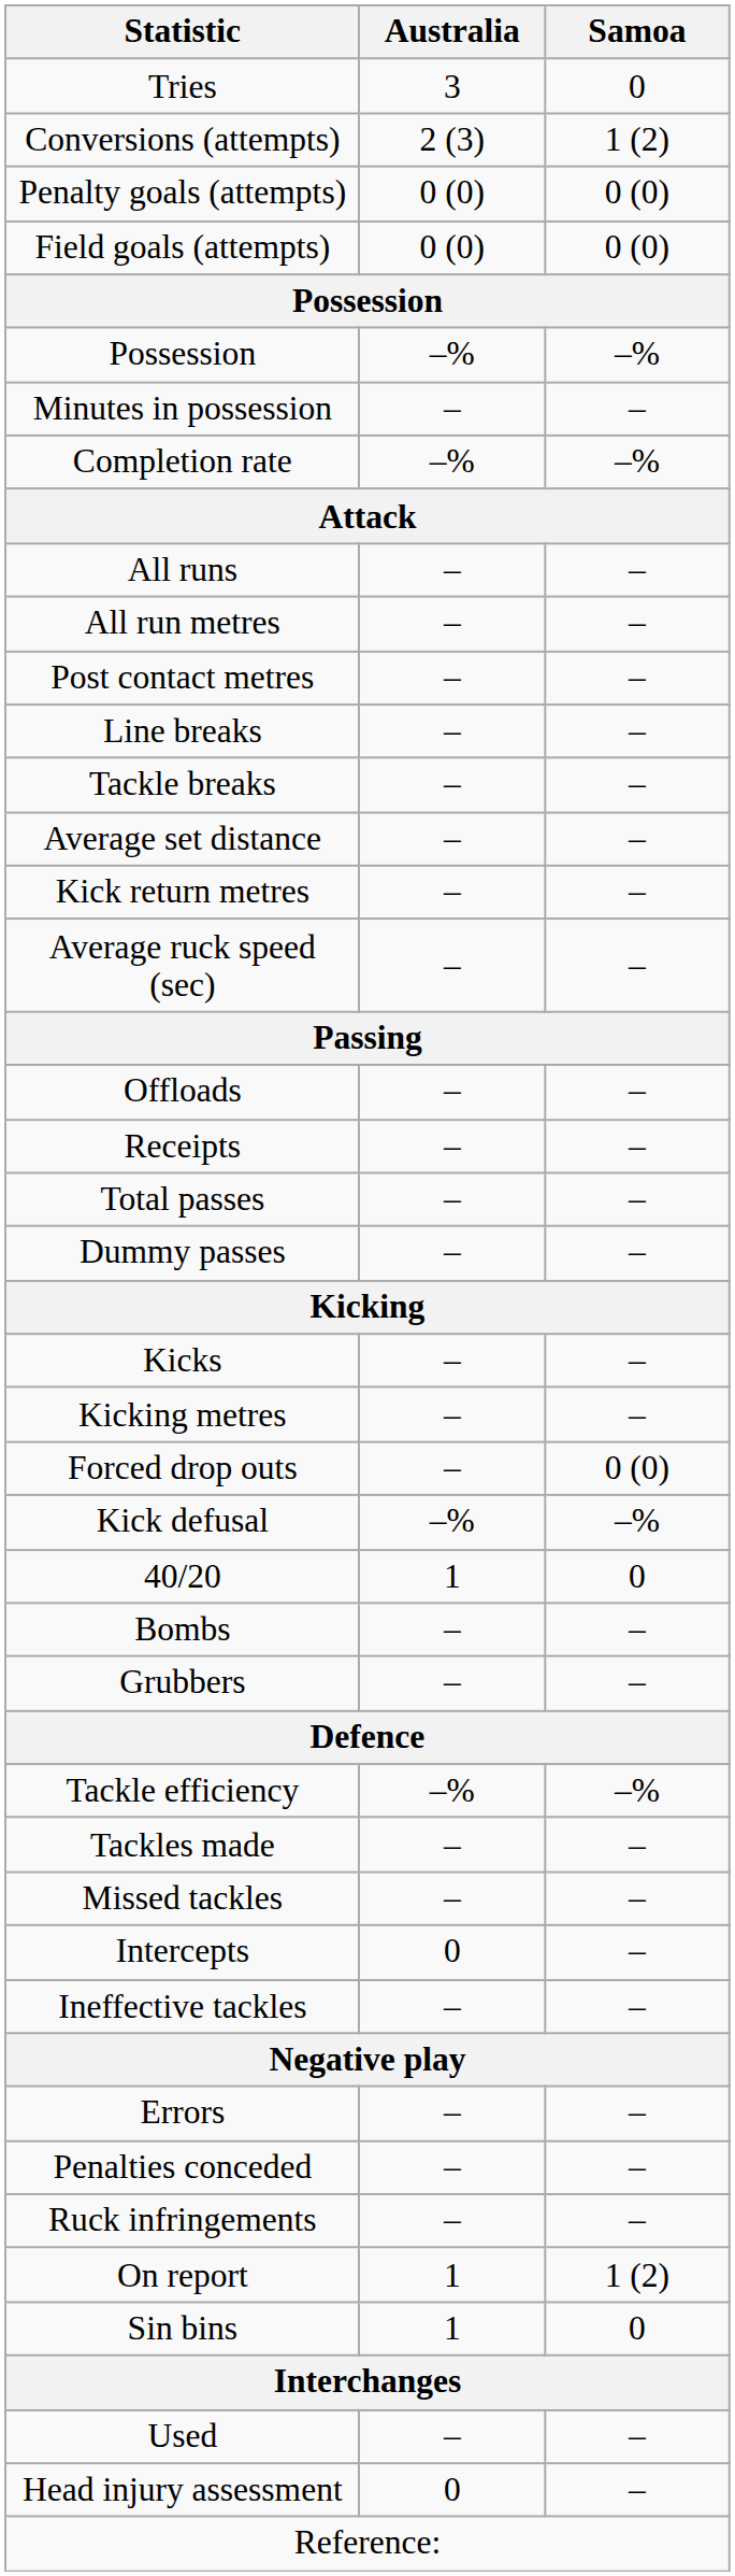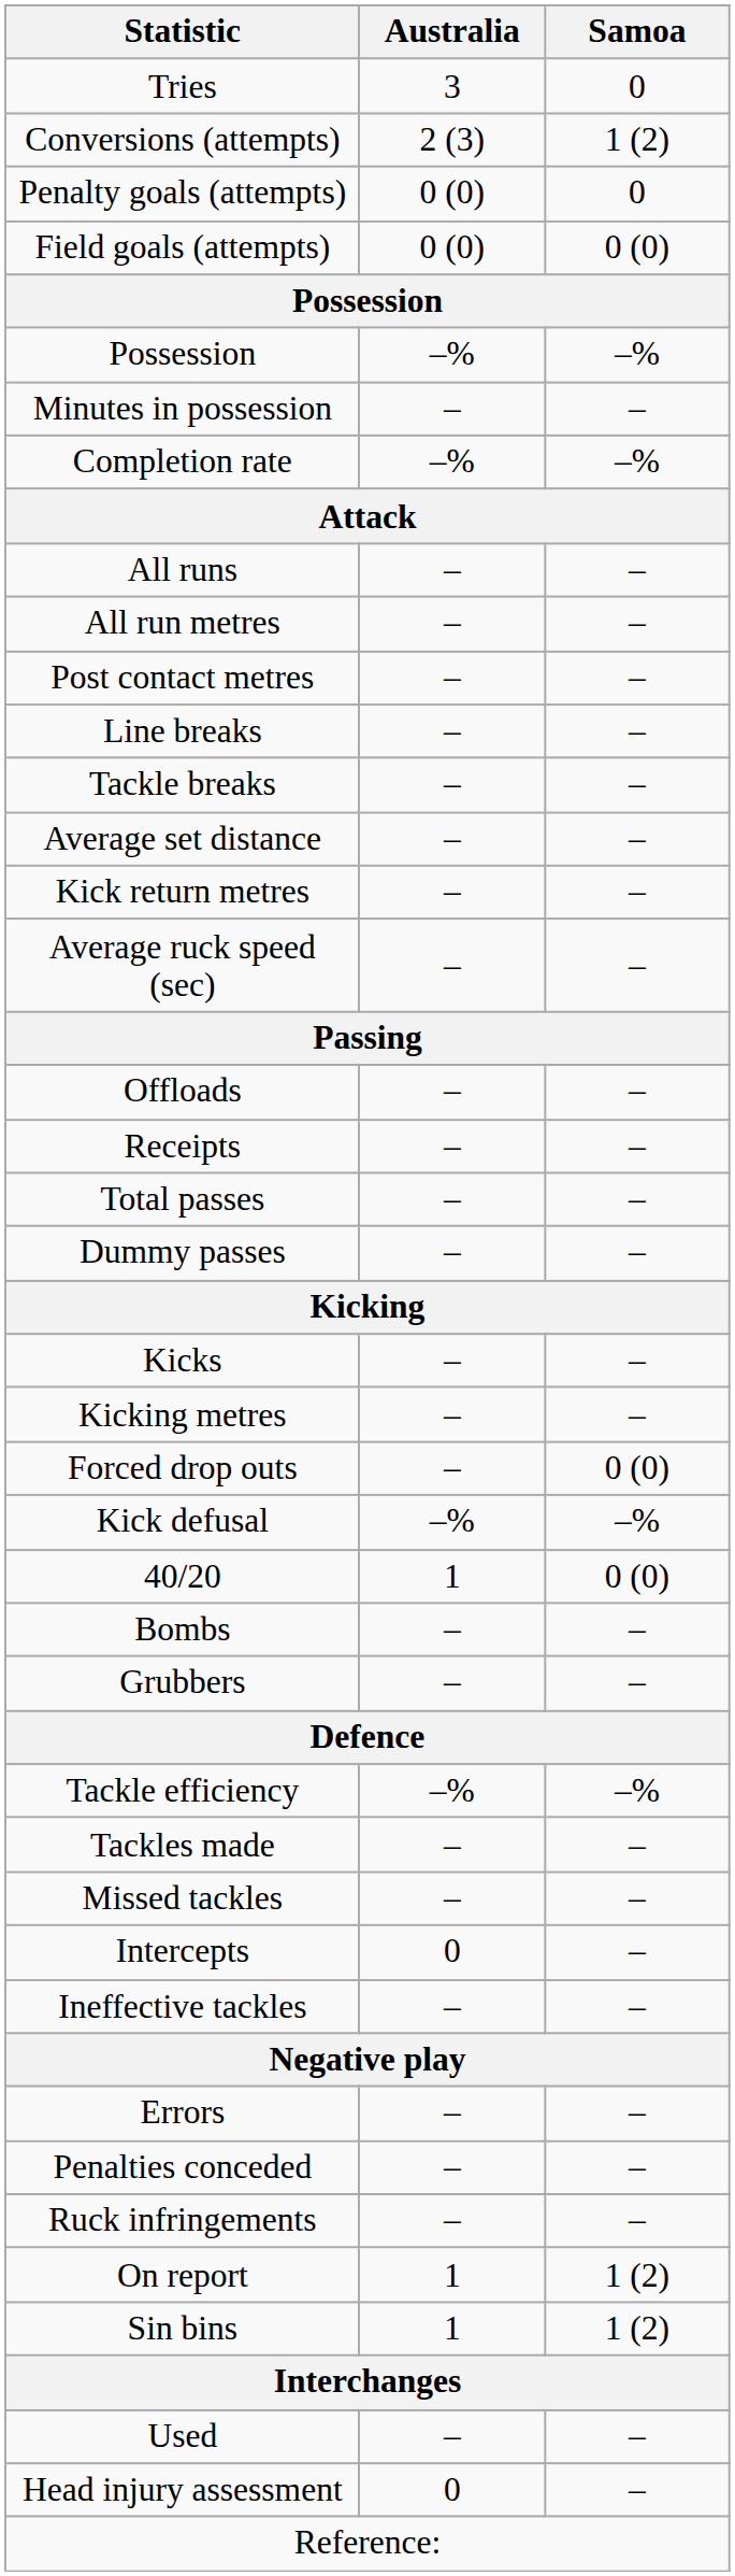Penalty goals (attempts) | Samoa: 0 (0) -> 0
40/20 | Samoa: 0 -> 0 (0)
Sin bins | Samoa: 0 -> 1 (2)
